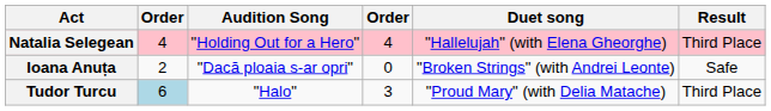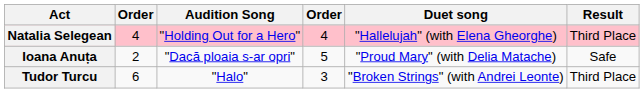Ioana Anuța | column 4: 0 -> 5
Ioana Anuța | Duet song: "Broken Strings" (with Andrei Leonte) -> "Proud Mary" (with Delia Matache)
Tudor Turcu | column 2: lightblue background -> no background
Tudor Turcu | Duet song: "Proud Mary" (with Delia Matache) -> "Broken Strings" (with Andrei Leonte)
